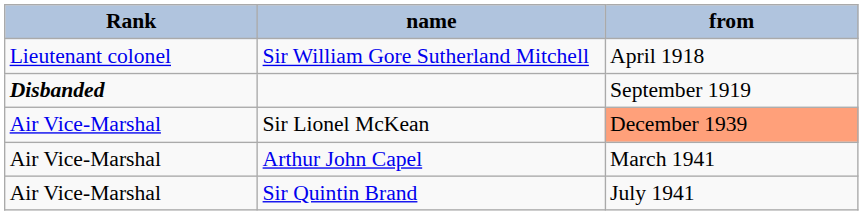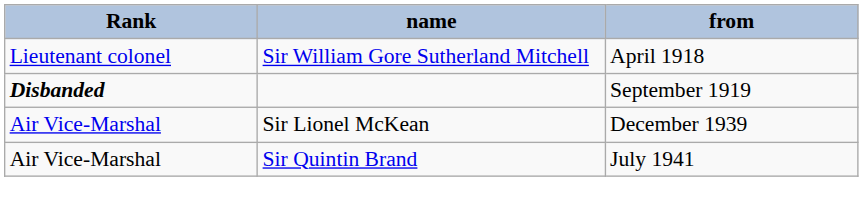Sir Lionel McKean | from: lightsalmon background -> no background
- row: Air Vice-Marshal | Arthur John Capel | March 1941
